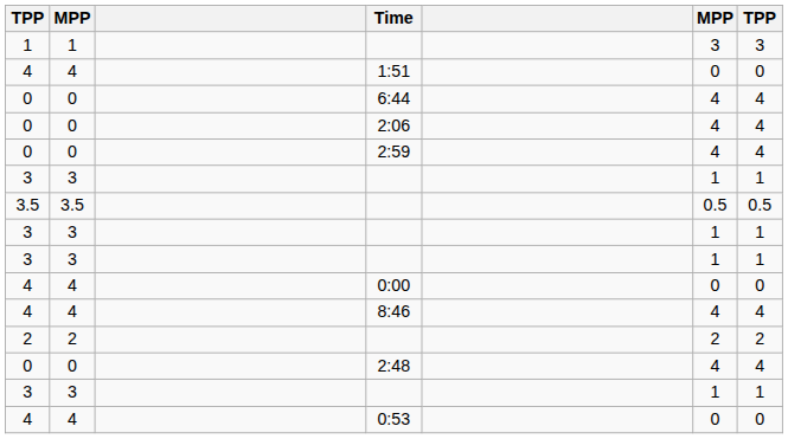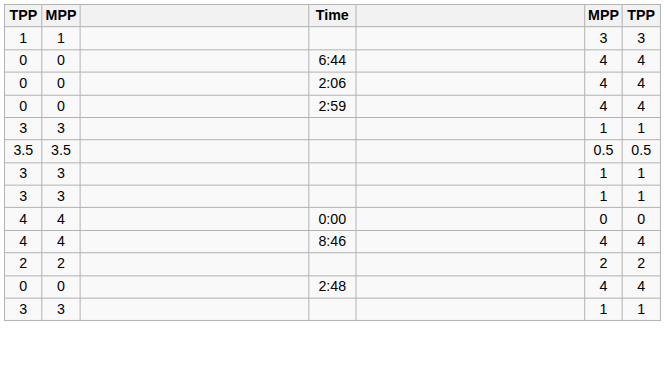- row: 4 | 4 | 1:51 | 0 | 0
- row: 4 | 4 | 0:53 | 0 | 0
